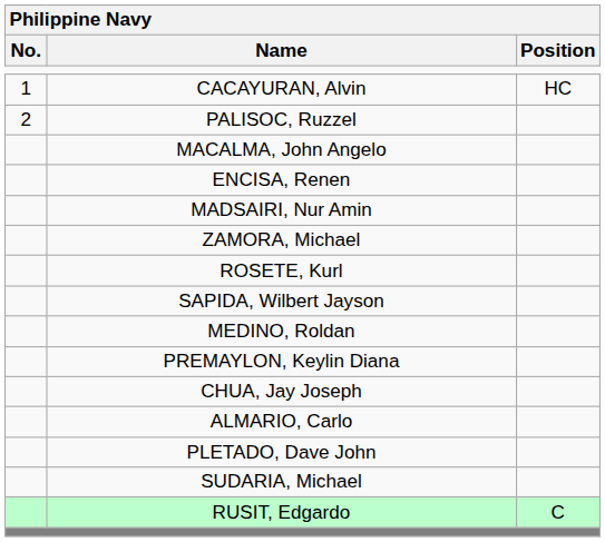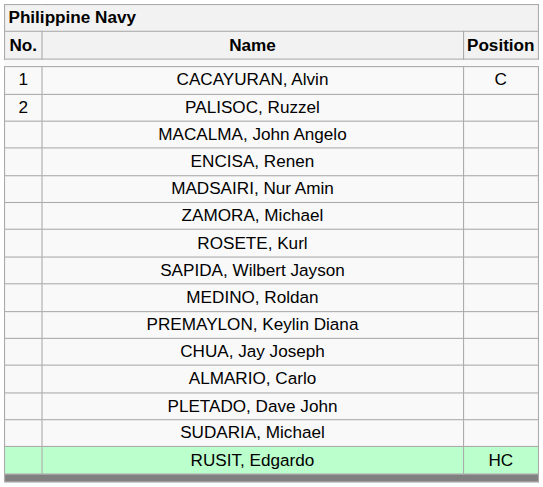CACAYURAN, Alvin | Position: HC -> C
RUSIT, Edgardo | Position: C -> HC
